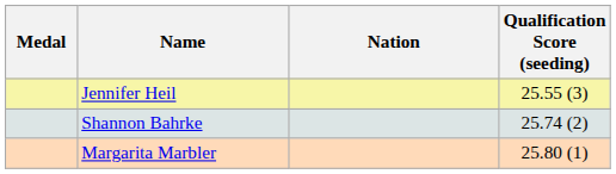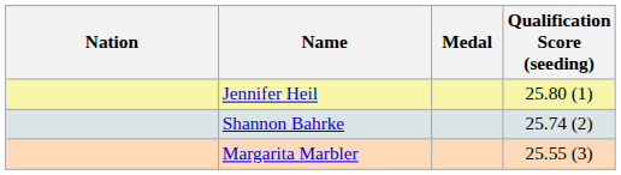columns swapped: Medal <-> Nation
Jennifer Heil | Qualification Score (seeding): 25.55 (3) -> 25.80 (1)
Margarita Marbler | Qualification Score (seeding): 25.80 (1) -> 25.55 (3)
